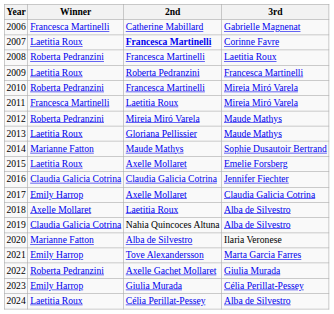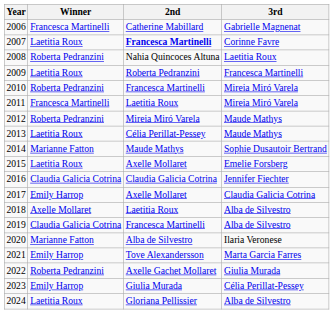2008 | 2nd: Francesca Martinelli -> Nahia Quincoces Altuna
2013 | 2nd: Gloriana Pellissier -> Célia Perillat-Pessey
2019 | 2nd: Nahia Quincoces Altuna -> Francesca Martinelli
2024 | 2nd: Célia Perillat-Pessey -> Gloriana Pellissier
